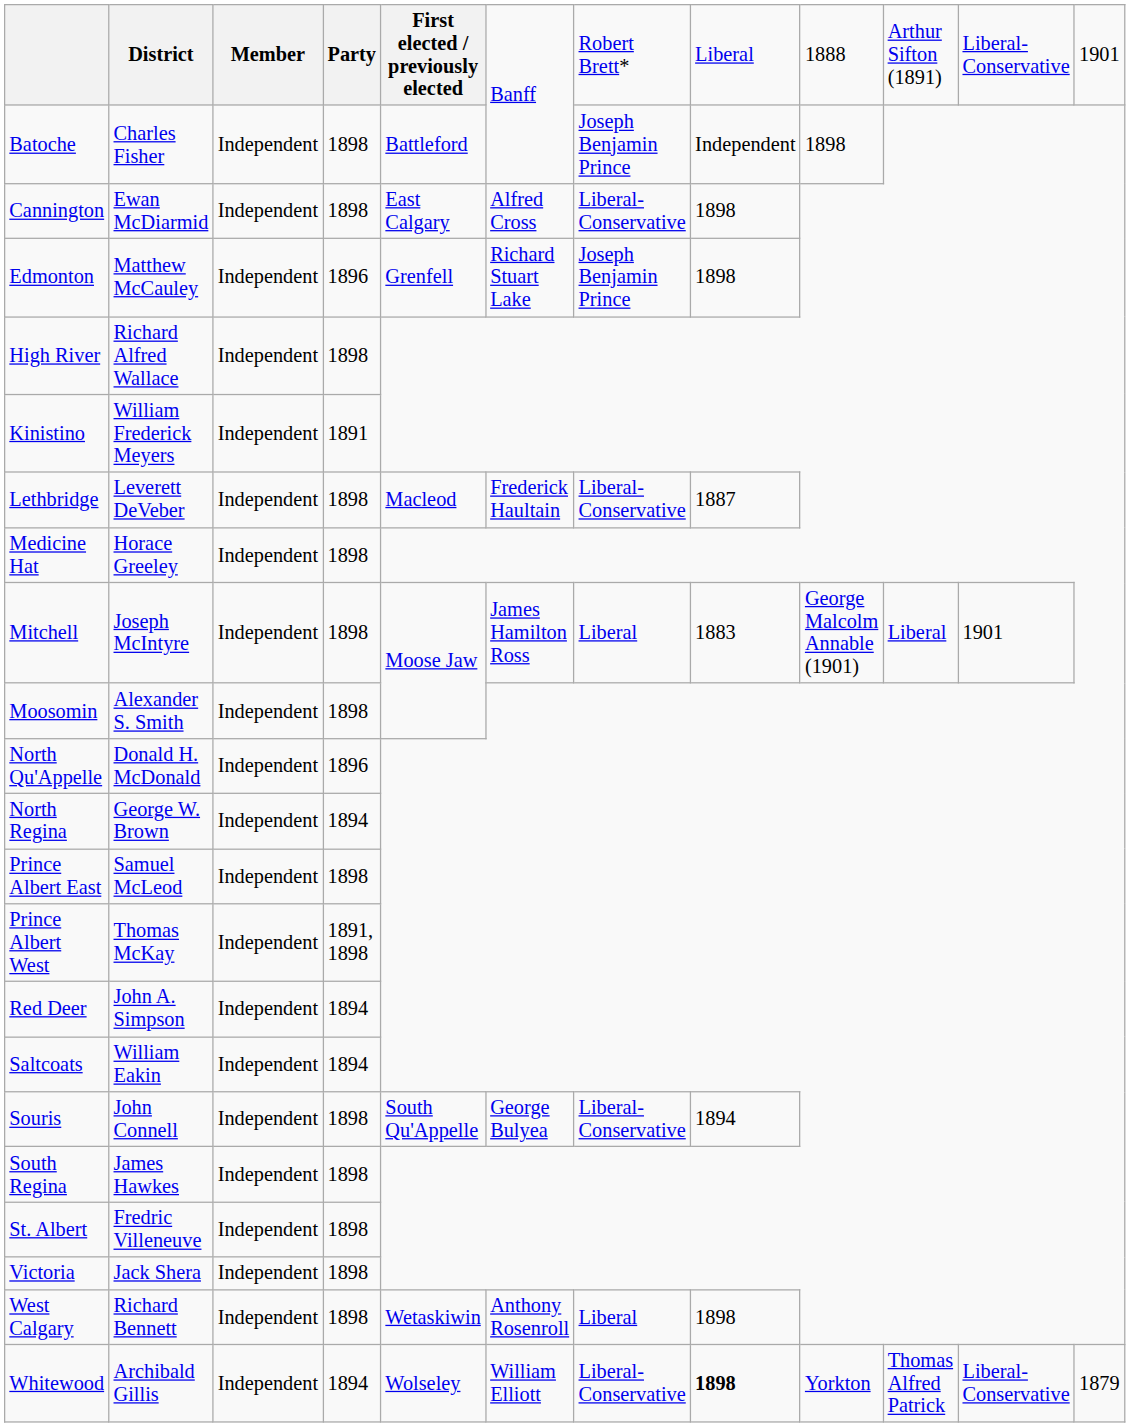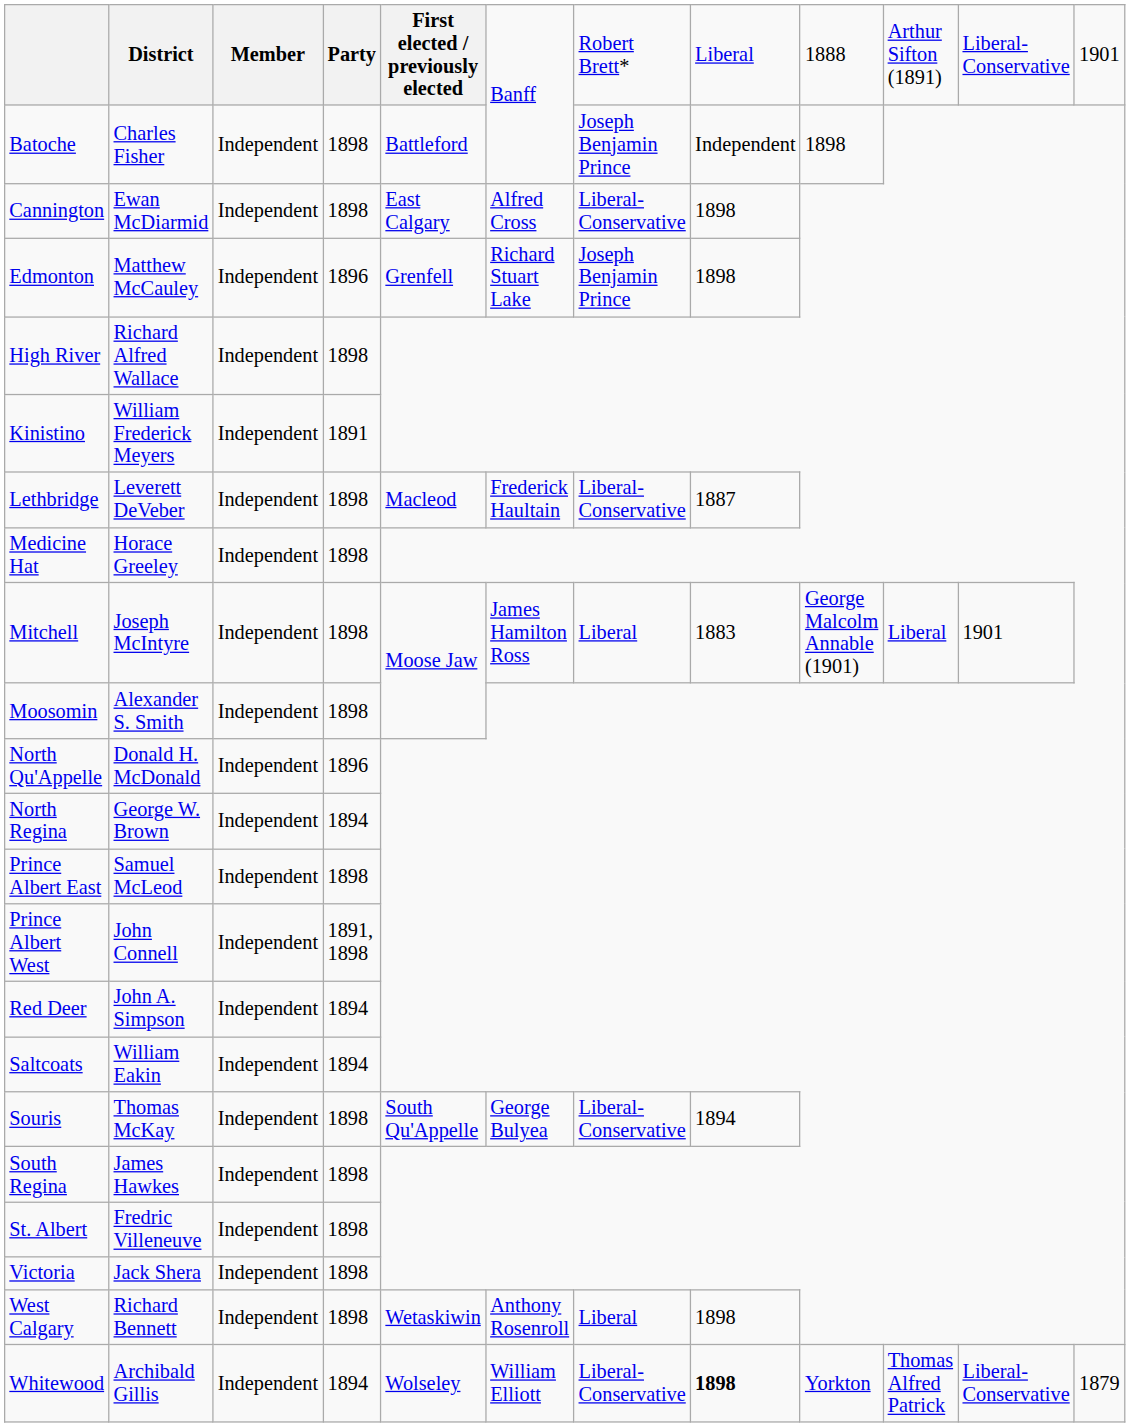Prince Albert West | column 2: Thomas McKay -> John Connell
Souris | column 2: John Connell -> Thomas McKay
